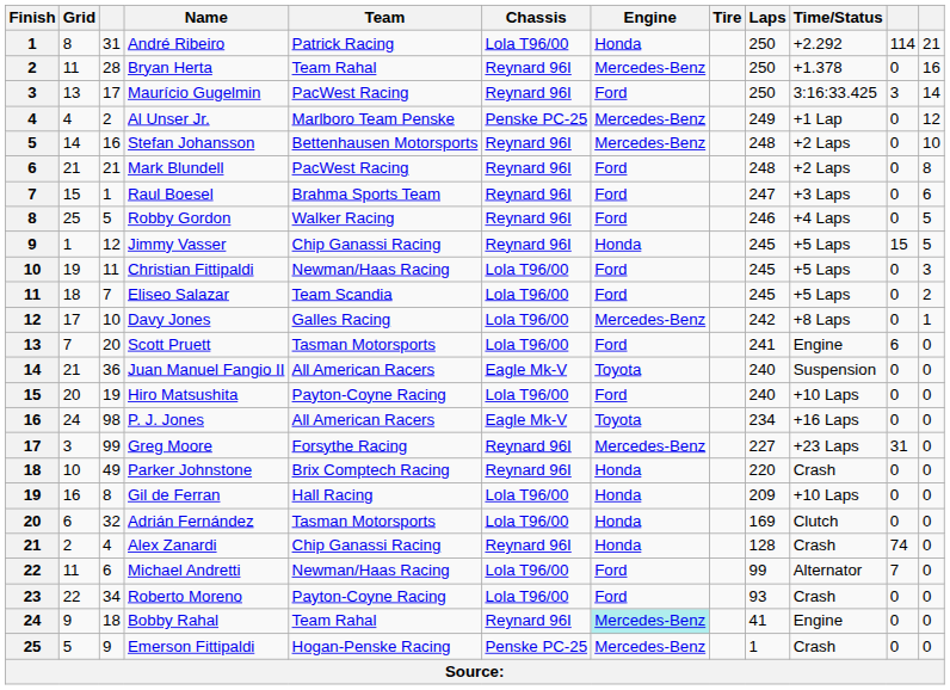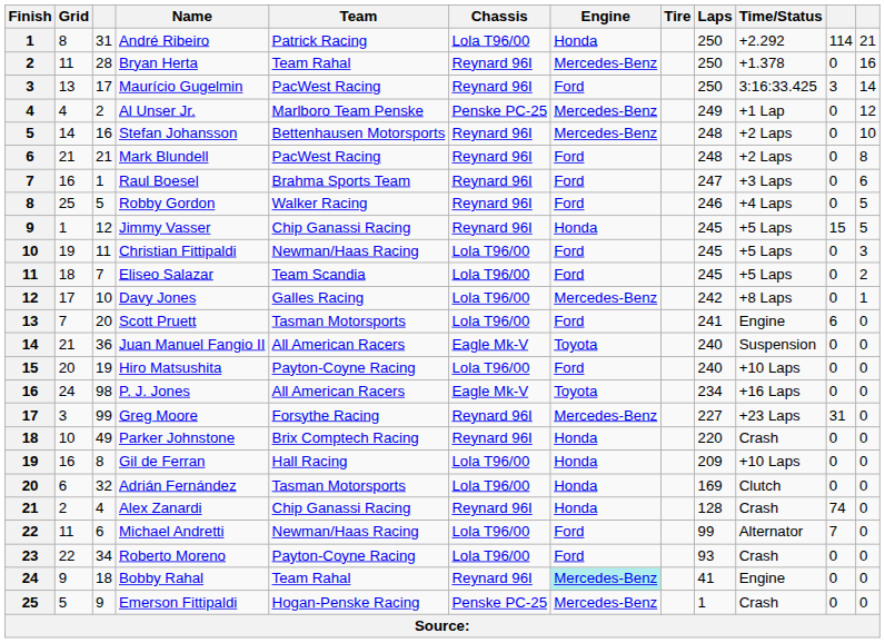Raul Boesel | Grid: 15 -> 16
